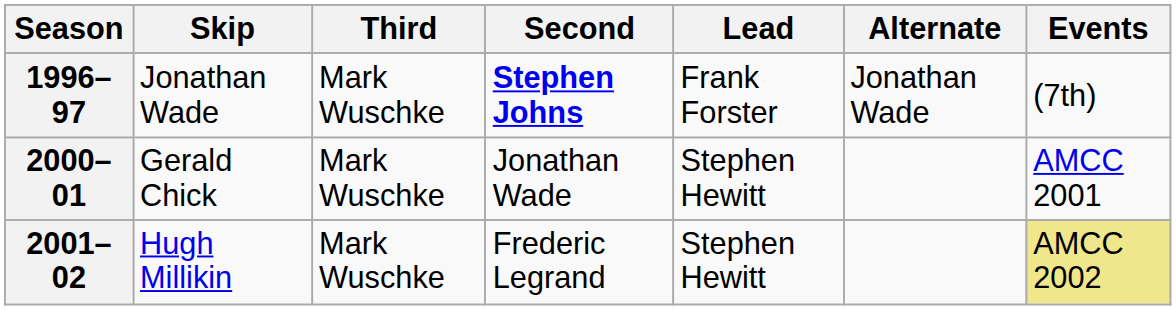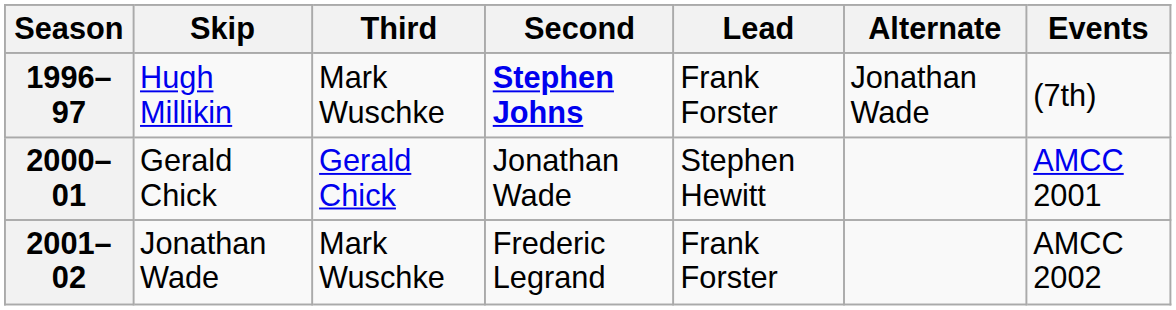1996–97 | Skip: Jonathan Wade -> Hugh Millikin
2000–01 | Third: Mark Wuschke -> Gerald Chick
2001–02 | Skip: Hugh Millikin -> Jonathan Wade
2001–02 | Lead: Stephen Hewitt -> Frank Forster
2001–02 | Events: khaki background -> no background
